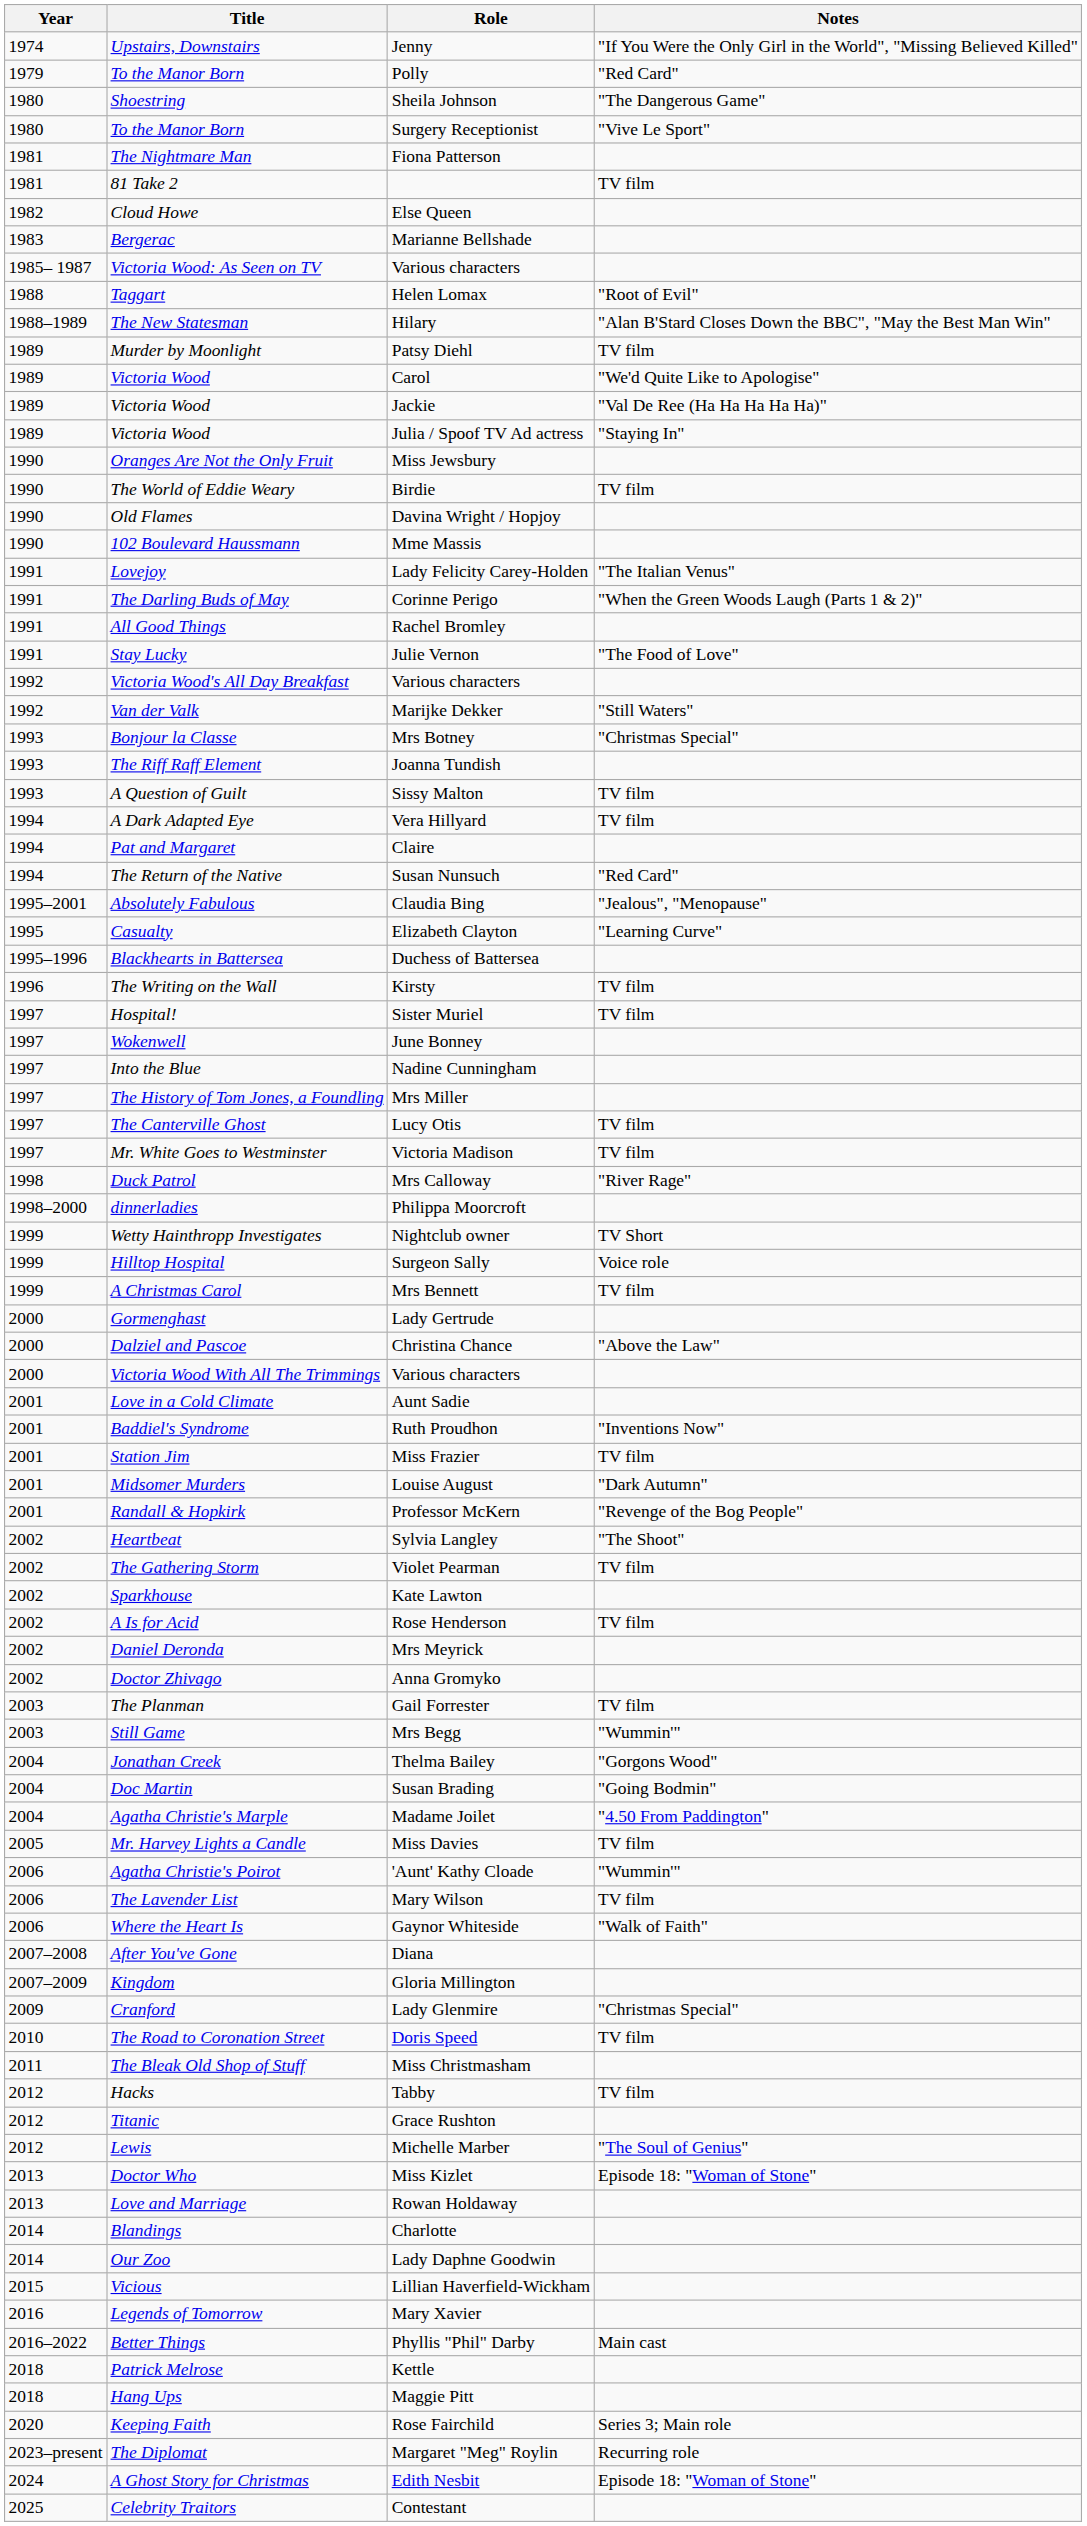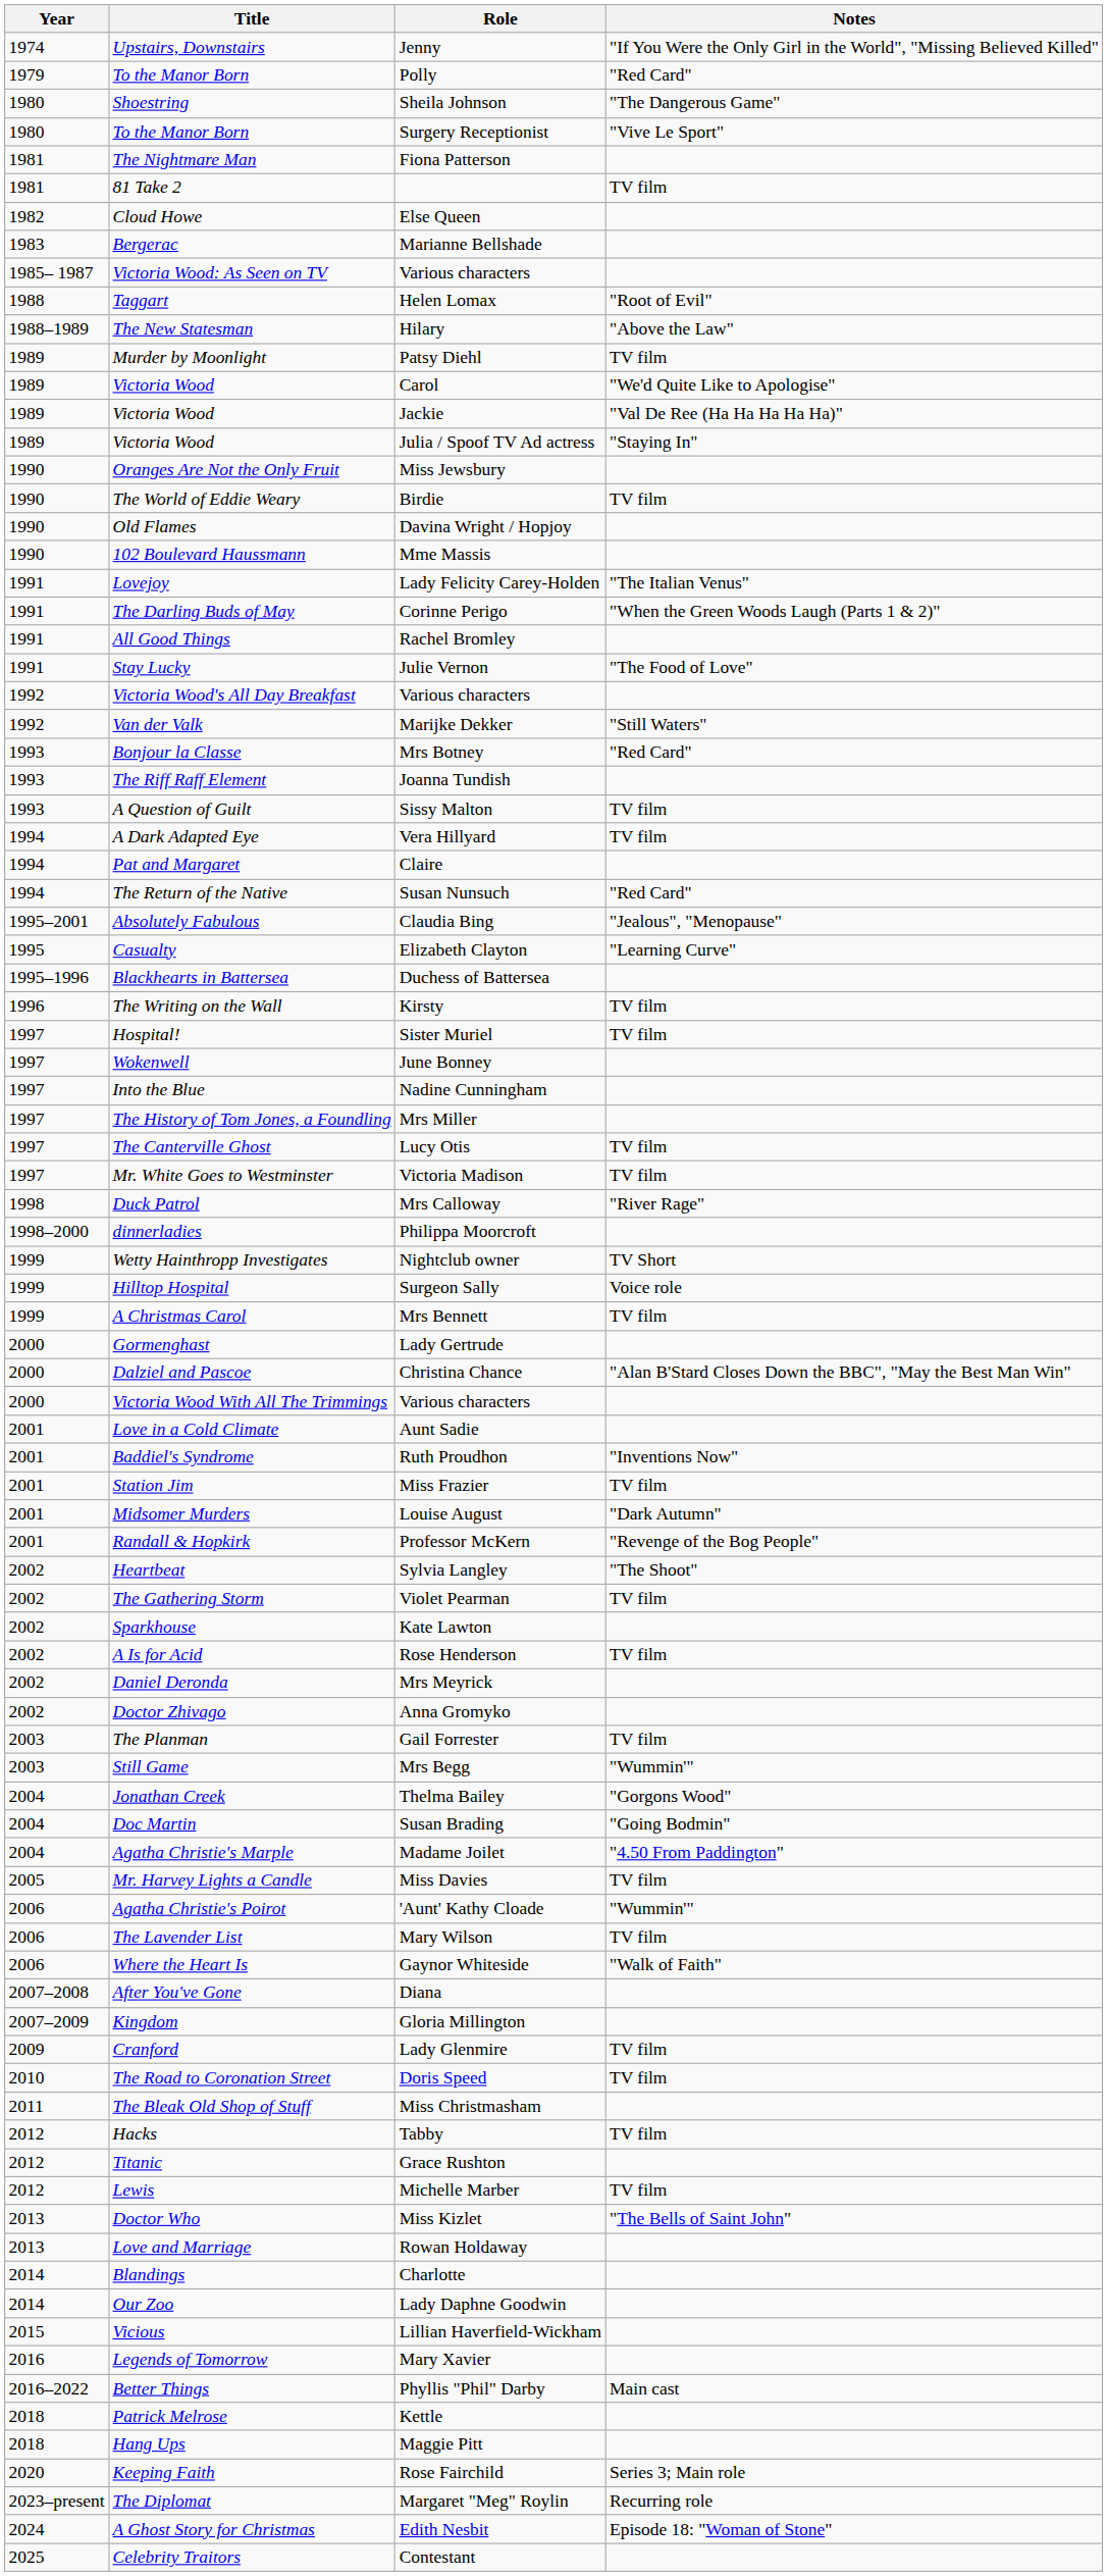Hilary | Notes: "Alan B'Stard Closes Down the BBC", "May the Best Man Win" -> "Above the Law"
Mrs Botney | Notes: "Christmas Special" -> "Red Card"
Christina Chance | Notes: "Above the Law" -> "Alan B'Stard Closes Down the BBC", "May the Best Man Win"
Lady Glenmire | Notes: "Christmas Special" -> TV film
Michelle Marber | Notes: "The Soul of Genius" -> TV film
Miss Kizlet | Notes: Episode 18: "Woman of Stone" -> "The Bells of Saint John"
